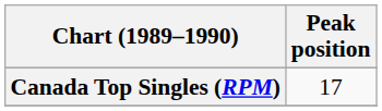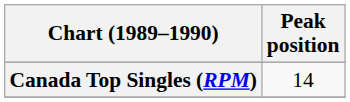Canada Top Singles (RPM) | Peak position: 17 -> 14
